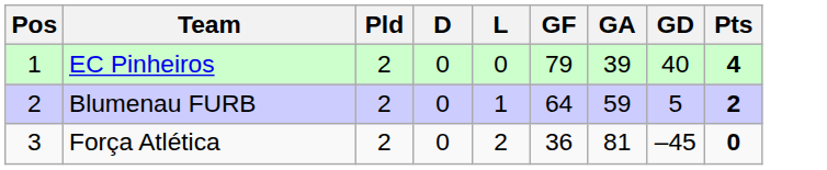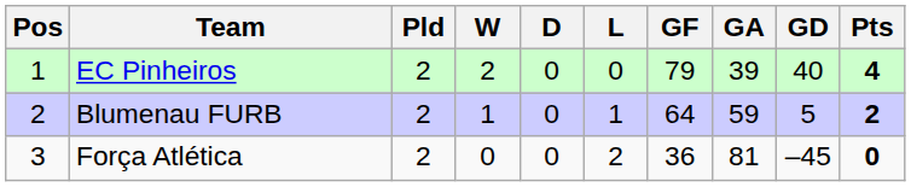+ column: W | 2 | 1 | 0
